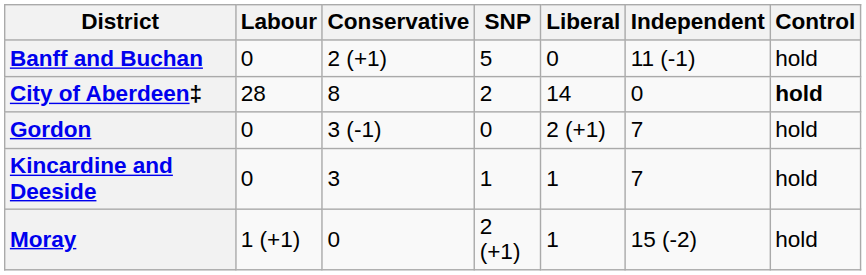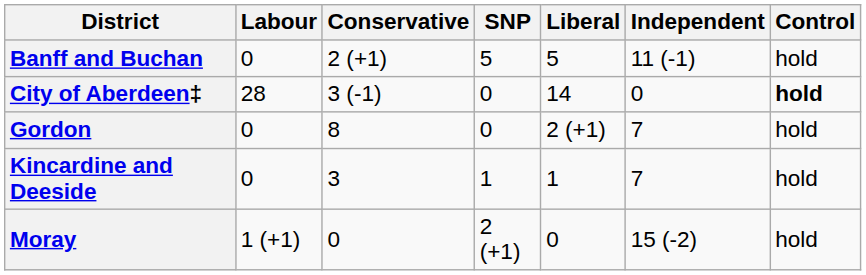Banff and Buchan | Liberal: 0 -> 5
City of Aberdeen‡ | Conservative: 8 -> 3 (-1)
City of Aberdeen‡ | SNP: 2 -> 0
Gordon | Conservative: 3 (-1) -> 8
Moray | Liberal: 1 -> 0
